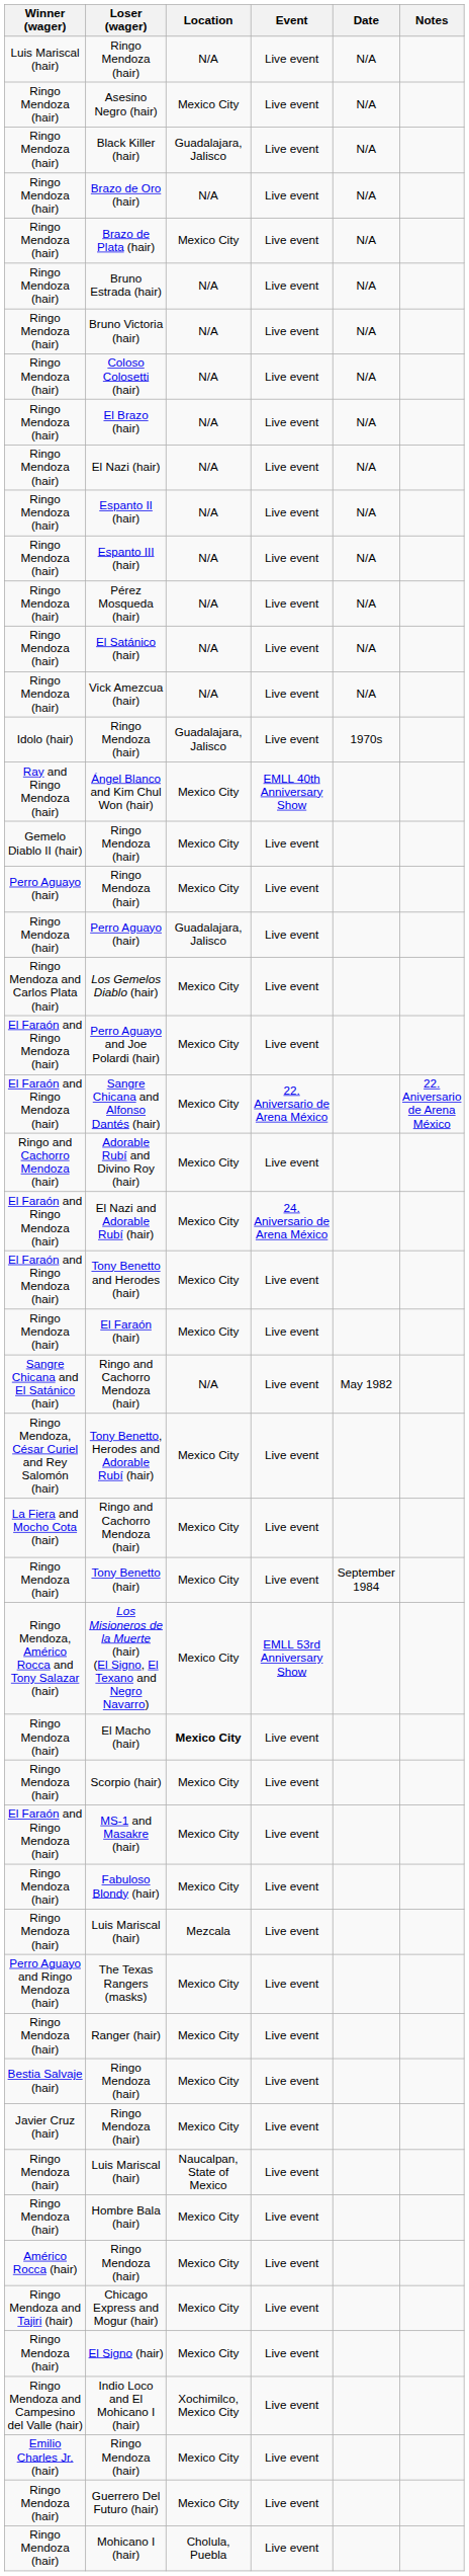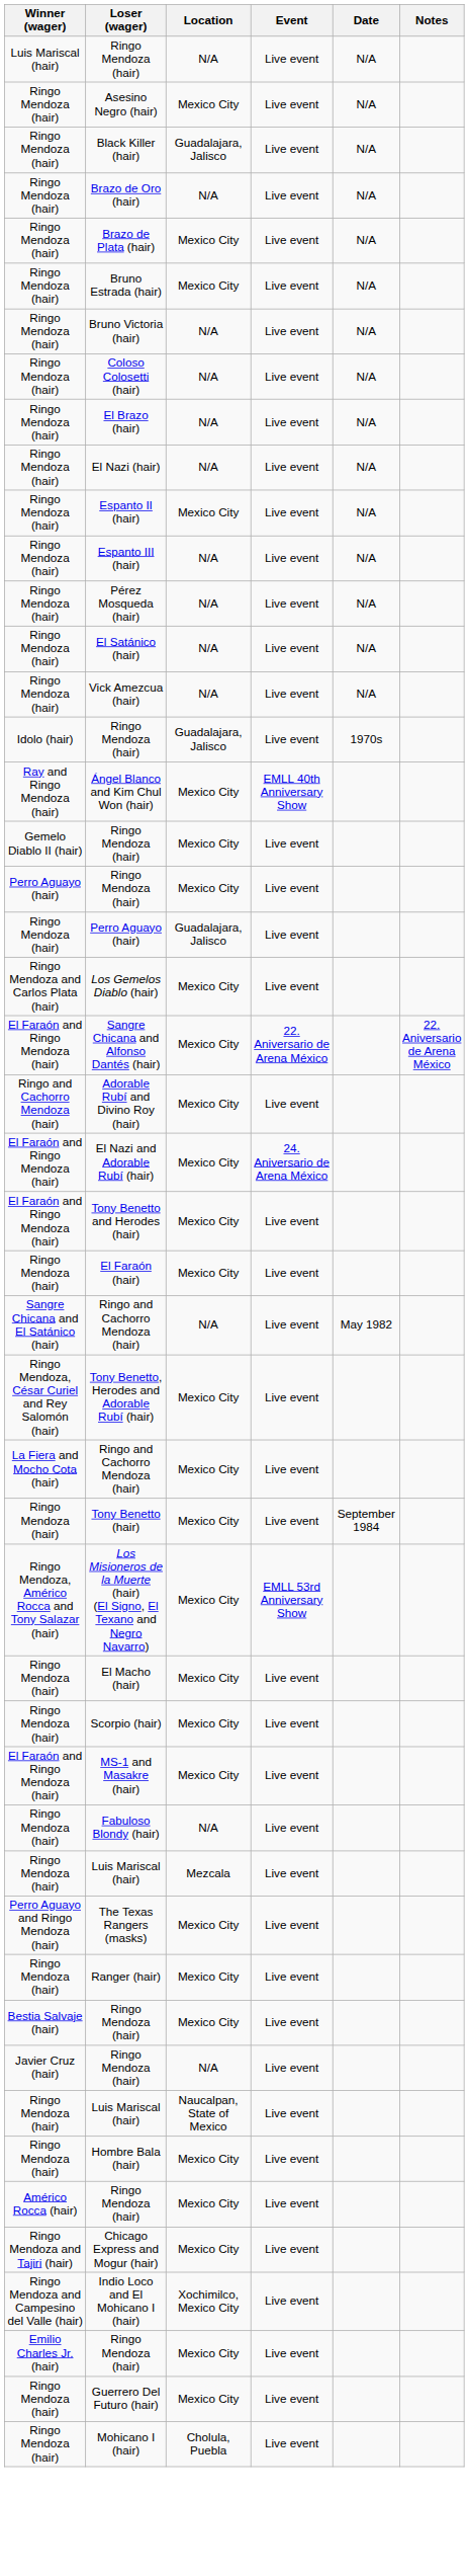Bruno Estrada (hair) | Location: N/A -> Mexico City
Espanto II (hair) | Location: N/A -> Mexico City
- row: El Faraón and Ringo Mendoza (hair) | Perro Aguayo and Joe Polardi (hair) | Mexico City | Live event
El Macho (hair) | Location: bold -> normal
Fabuloso Blondy (hair) | Location: Mexico City -> N/A
Javier Cruz (hair) / Ringo Mendoza (hair) | Location: Mexico City -> N/A
- row: Ringo Mendoza (hair) | El Signo (hair) | Mexico City | Live event
